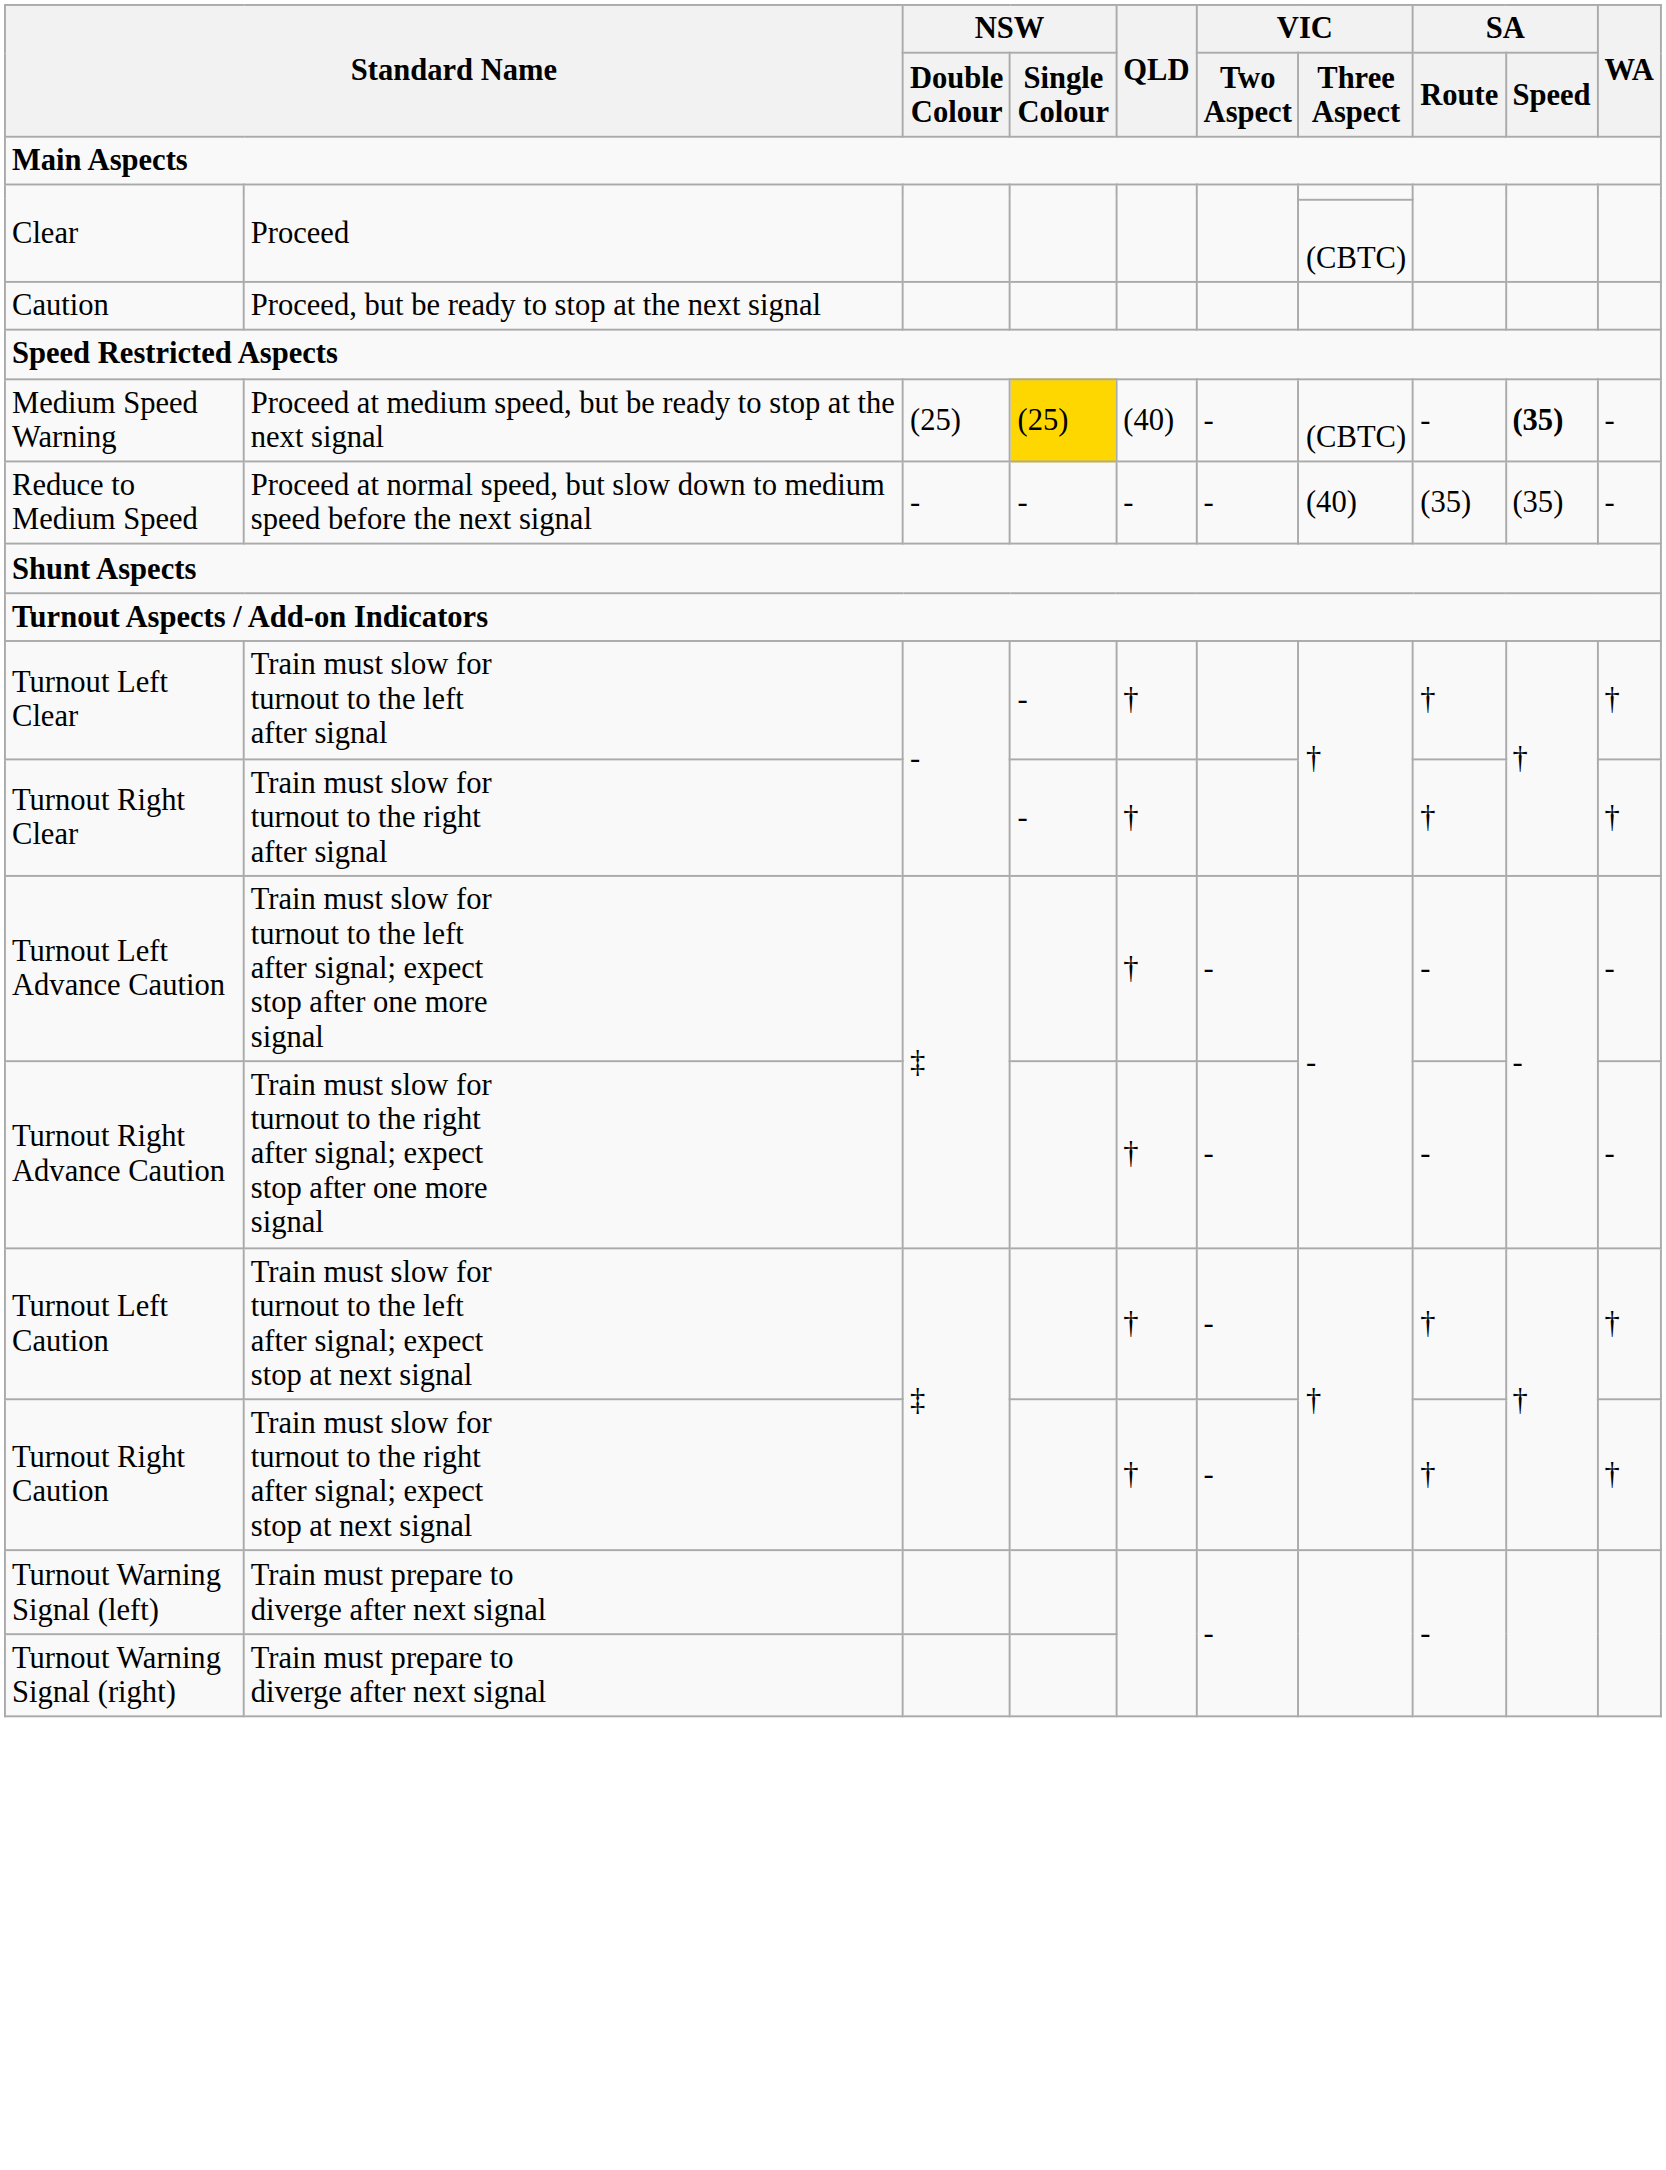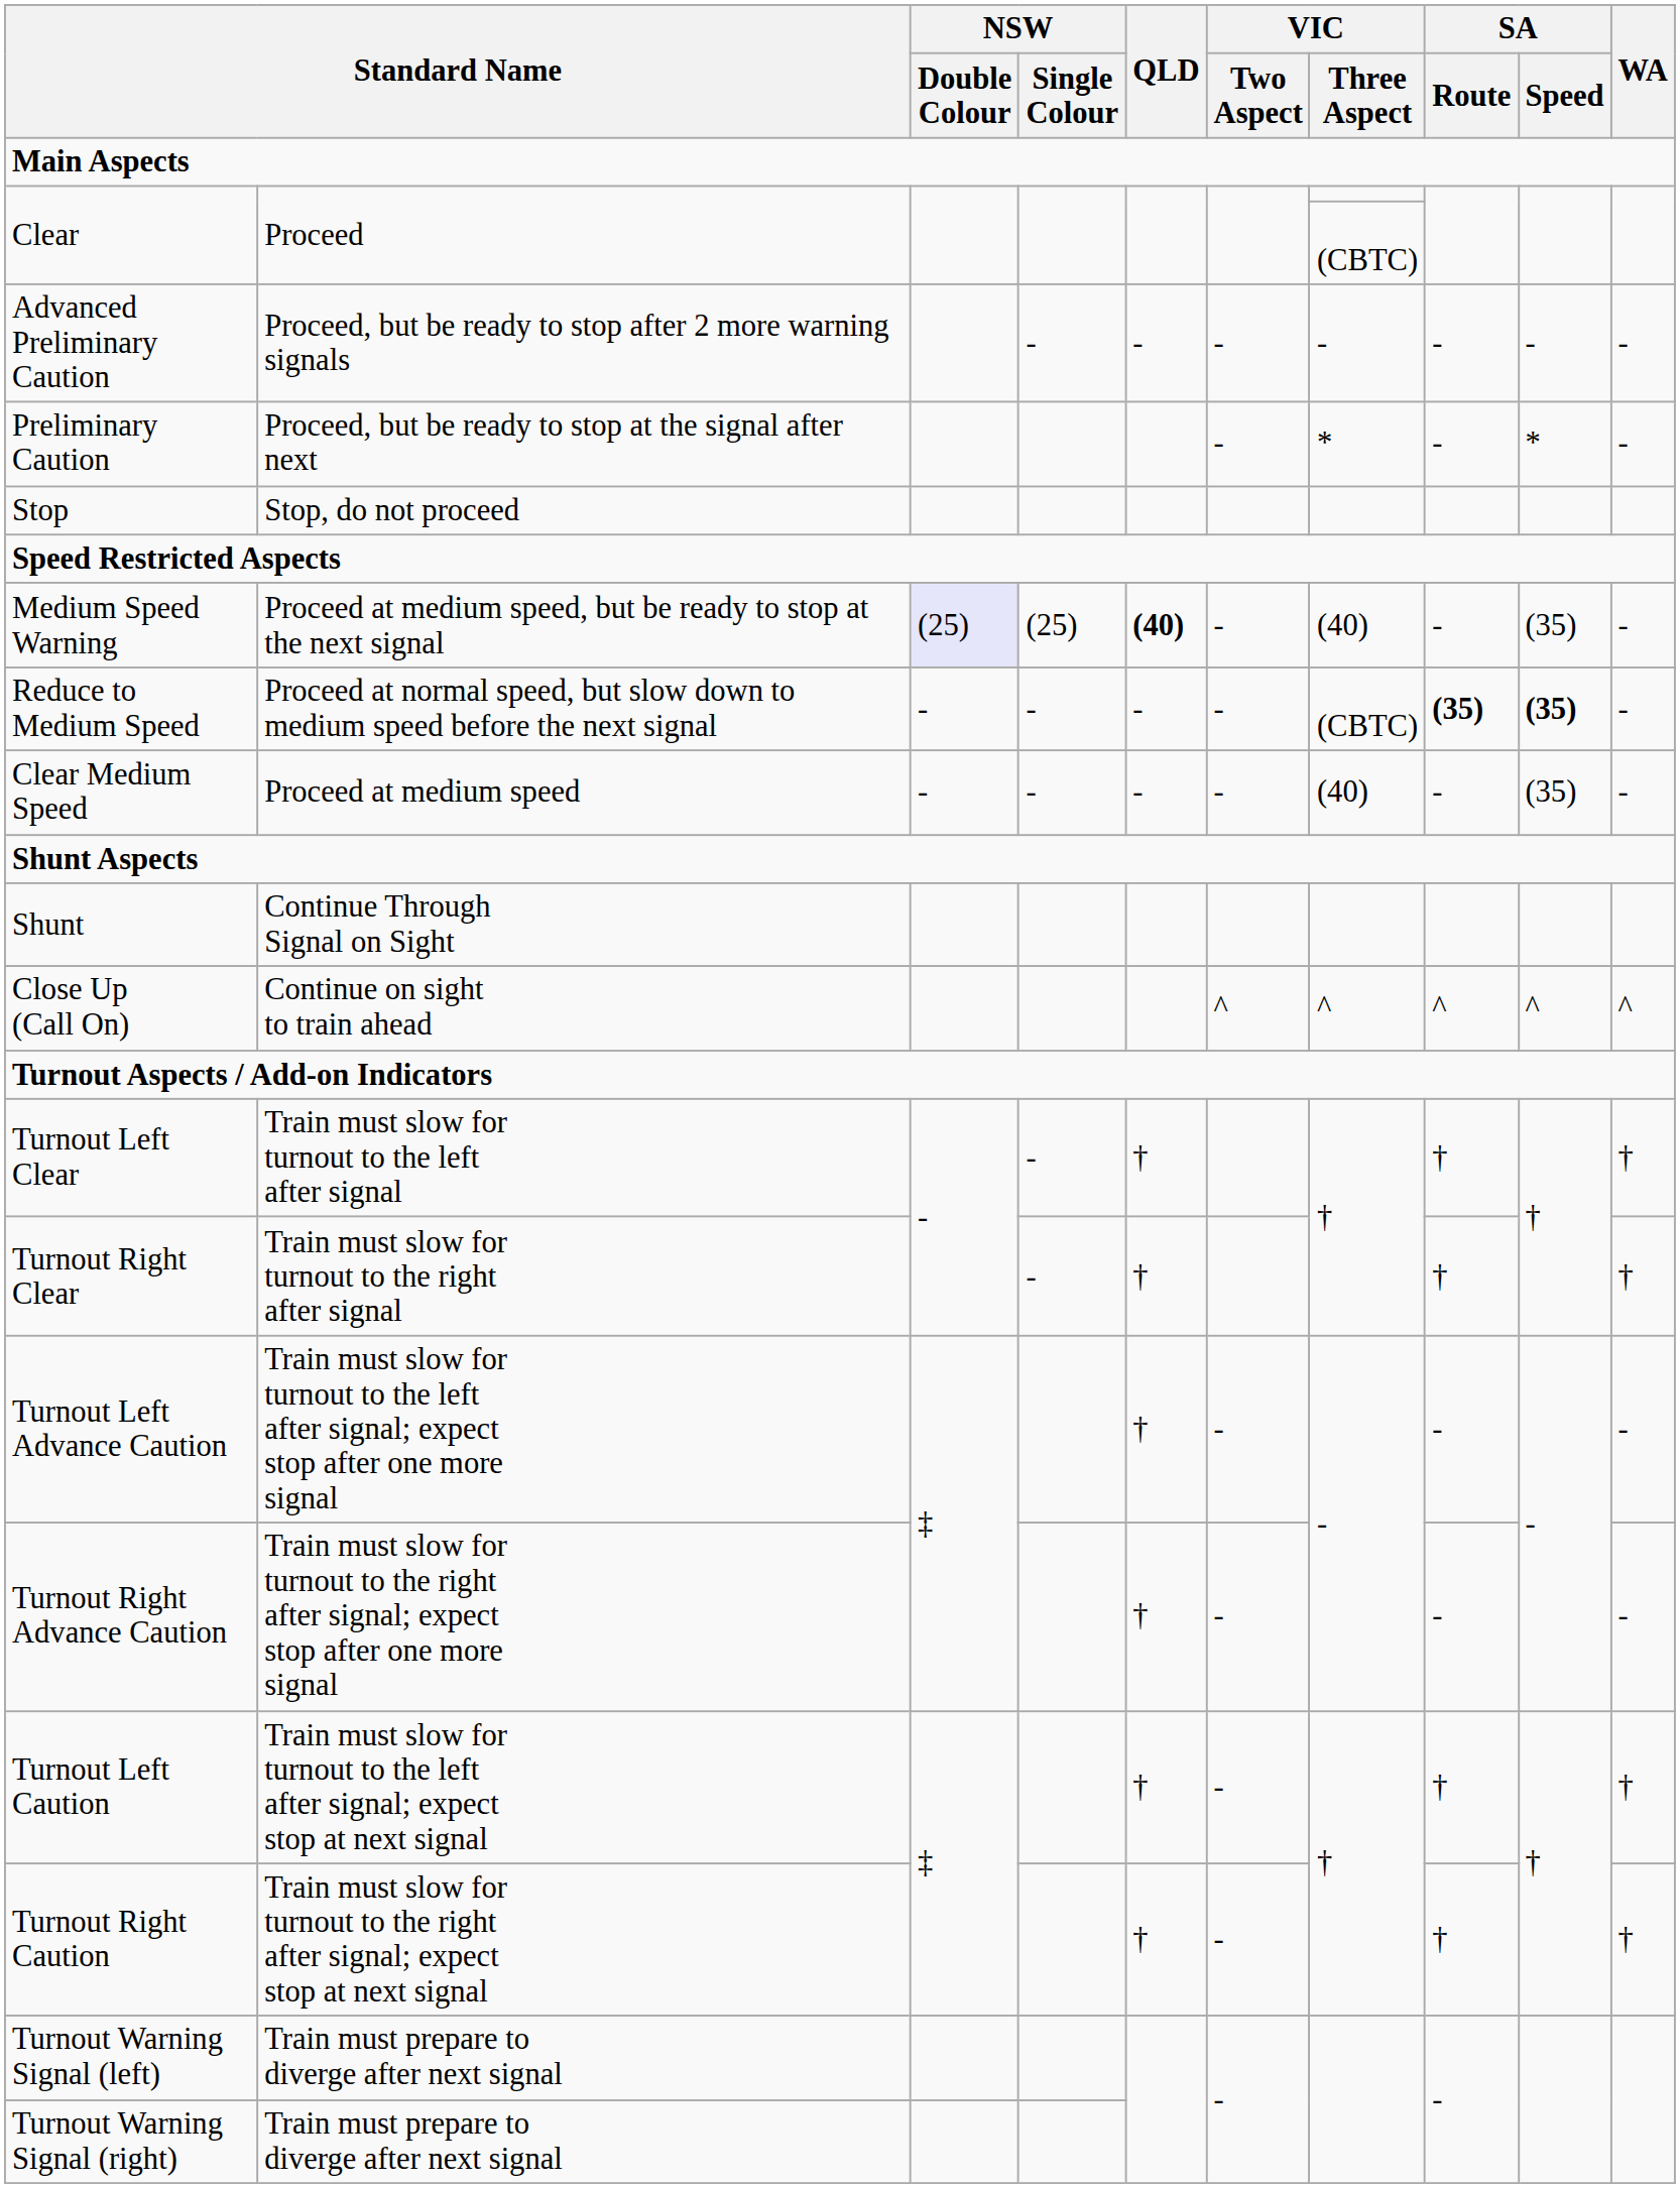+ row: Advanced Preliminary Caution | Proceed, but be ready to stop after 2 more warning signals | - | - | - | - | - | - | -
+ row: Preliminary Caution | Proceed, but be ready to stop at the signal after next | - | * | - | * | -
- row: Caution | Proceed, but be ready to stop at the next signal
+ row: Stop | Stop, do not proceed
Medium Speed Warning | NSW / Double Colour: no background -> lavender background
Medium Speed Warning | NSW / Single Colour: gold background -> no background
Medium Speed Warning | QLD: normal -> bold
Medium Speed Warning | VIC / Three Aspect: (CBTC) -> (40)
Medium Speed Warning | SA / Speed: bold -> normal
Reduce to Medium Speed | VIC / Three Aspect: (40) -> (CBTC)
Reduce to Medium Speed | SA / Route: normal -> bold
Reduce to Medium Speed | SA / Speed: normal -> bold
+ row: Clear Medium Speed | Proceed at medium speed | - | - | - | - | (40) | - | (35) | -
+ row: Shunt | Continue Through Signal on Sight
+ row: Close Up (Call On) | Continue on sight to train ahead | ^ | ^ | ^ | ^ | ^
